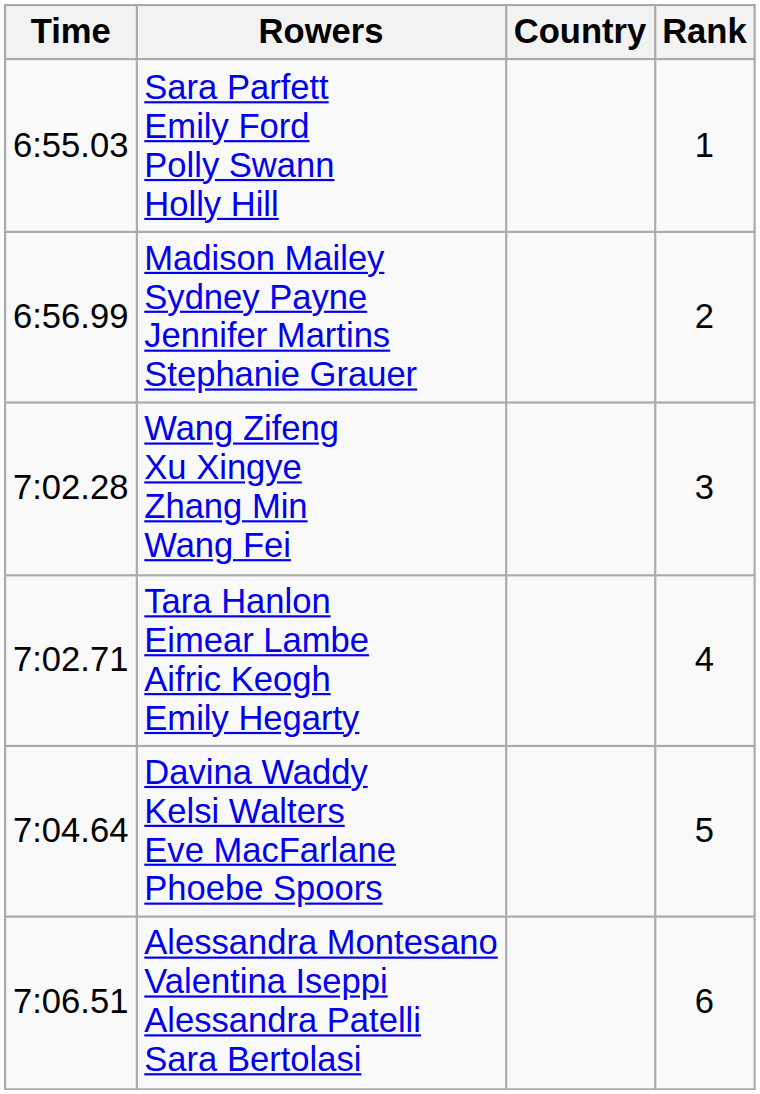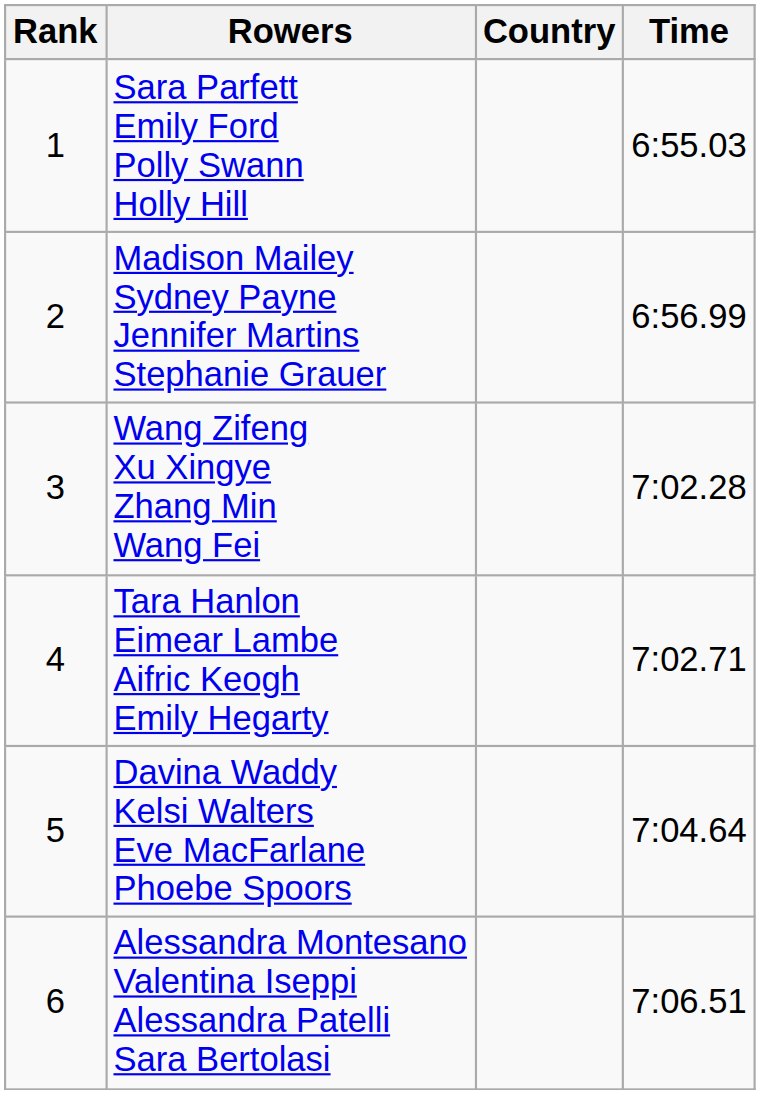columns swapped: Rank <-> Time
